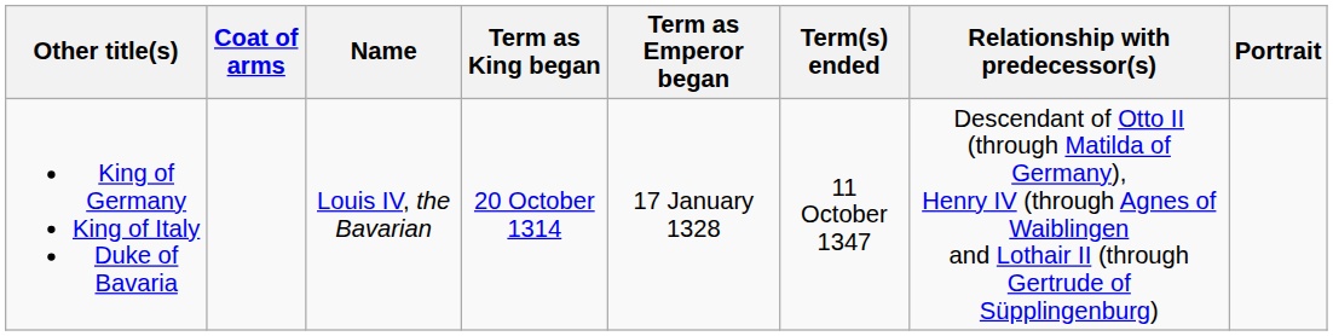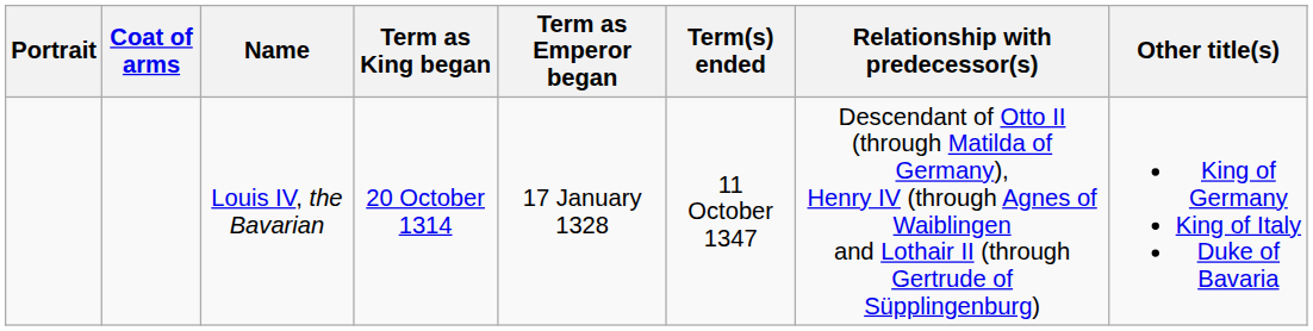columns swapped: Portrait <-> Other title(s)
